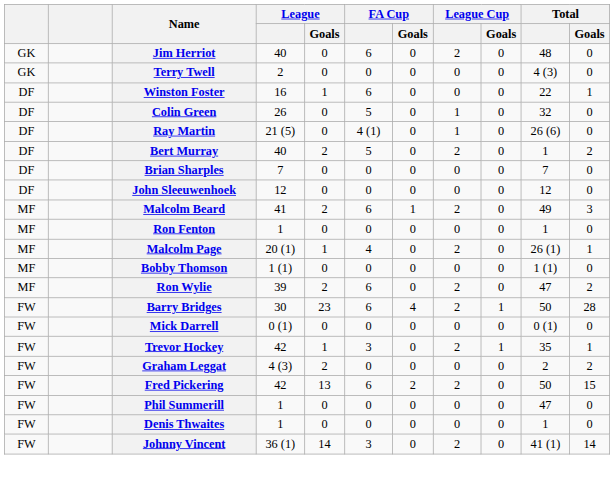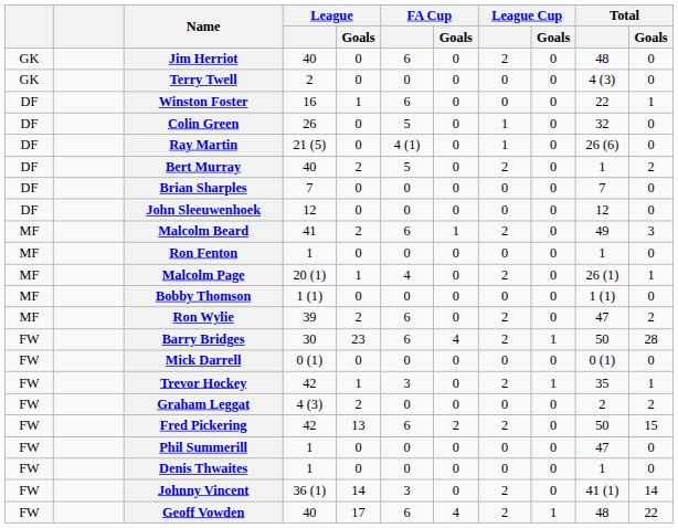+ row: FW | Geoff Vowden | 40 | 17 | 6 | 4 | 2 | 1 | 48 | 22
